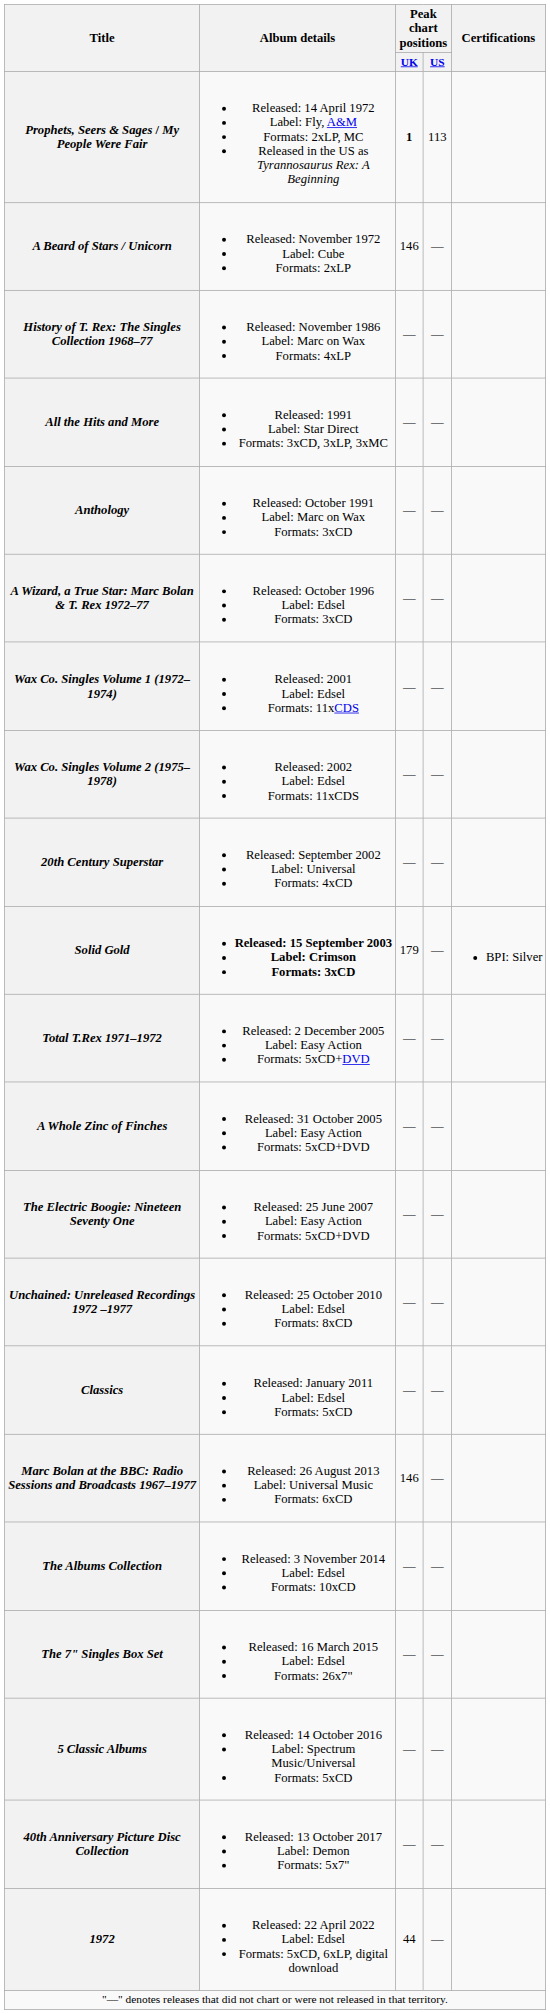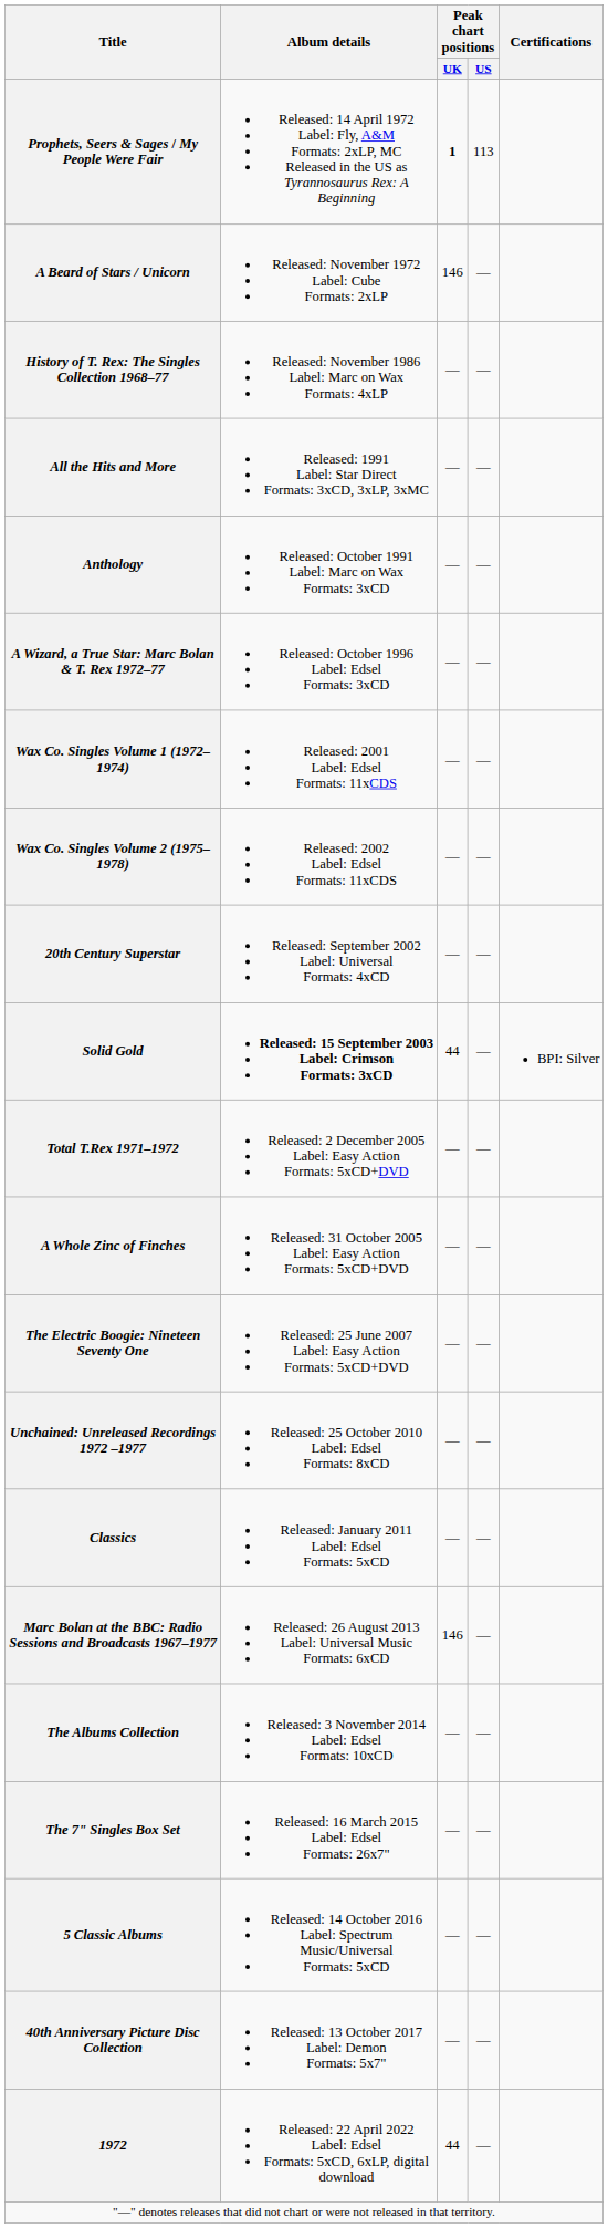Solid Gold | Peak chart positions / UK: 179 -> 44
